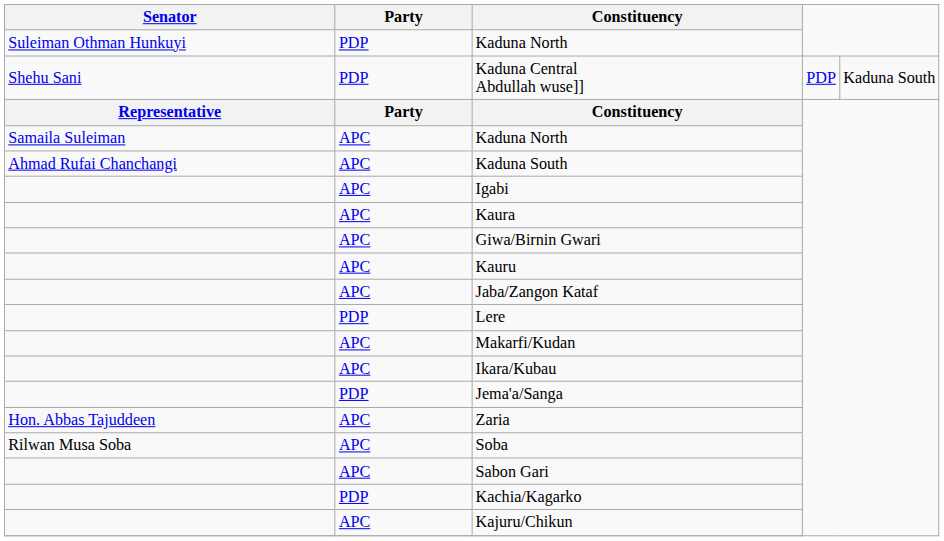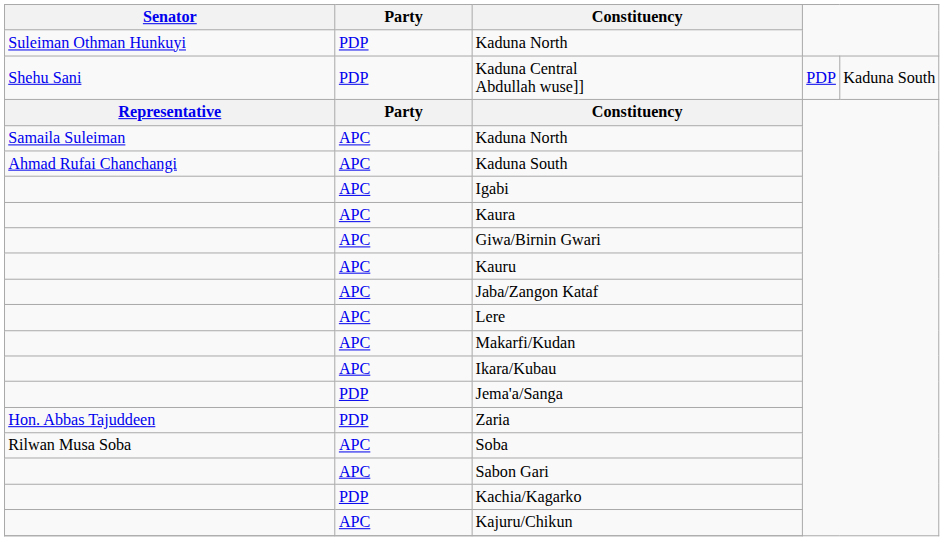Lere | Party: PDP -> APC
Zaria | Party: APC -> PDP
